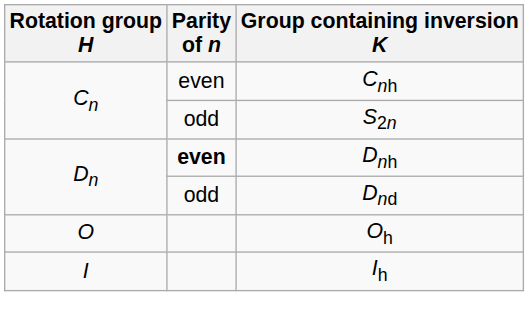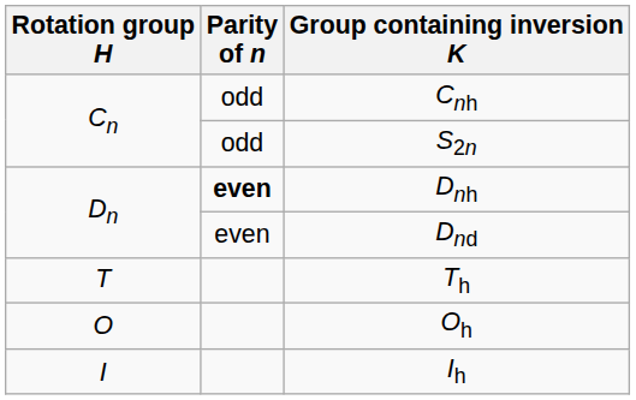Cnh | Parity of n: even -> odd
Dnd | Parity of n: odd -> even
+ row: T | Th
